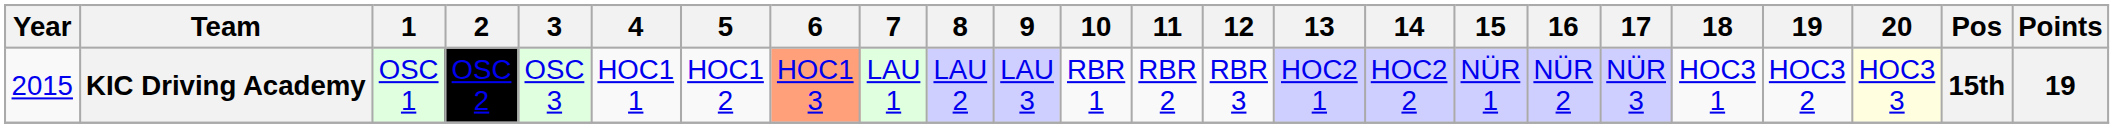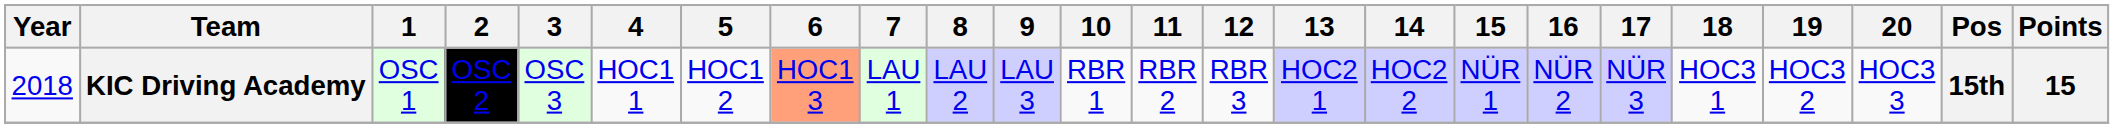KIC Driving Academy | Year: 2015 -> 2018
KIC Driving Academy | 20: lightyellow background -> no background
KIC Driving Academy | Points: 19 -> 15
